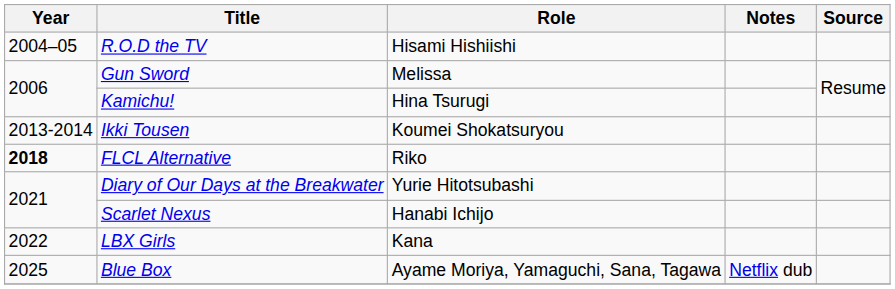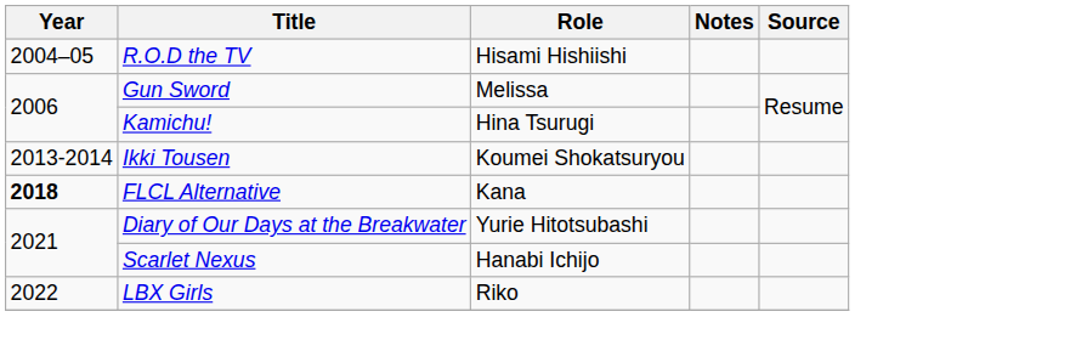FLCL Alternative | Role: Riko -> Kana
LBX Girls | Role: Kana -> Riko
- row: 2025 | Blue Box | Ayame Moriya, Yamaguchi, Sana, Tagawa | Netflix dub
